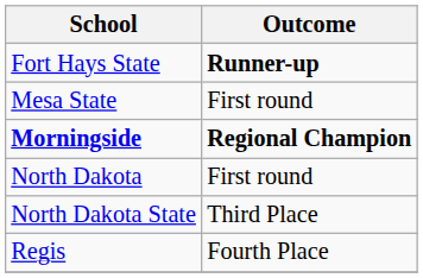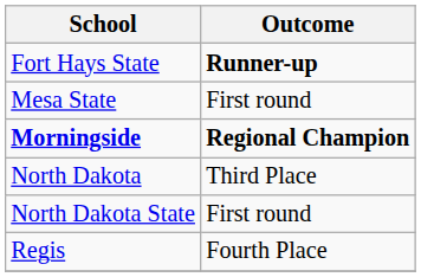North Dakota | Outcome: First round -> Third Place
North Dakota State | Outcome: Third Place -> First round
